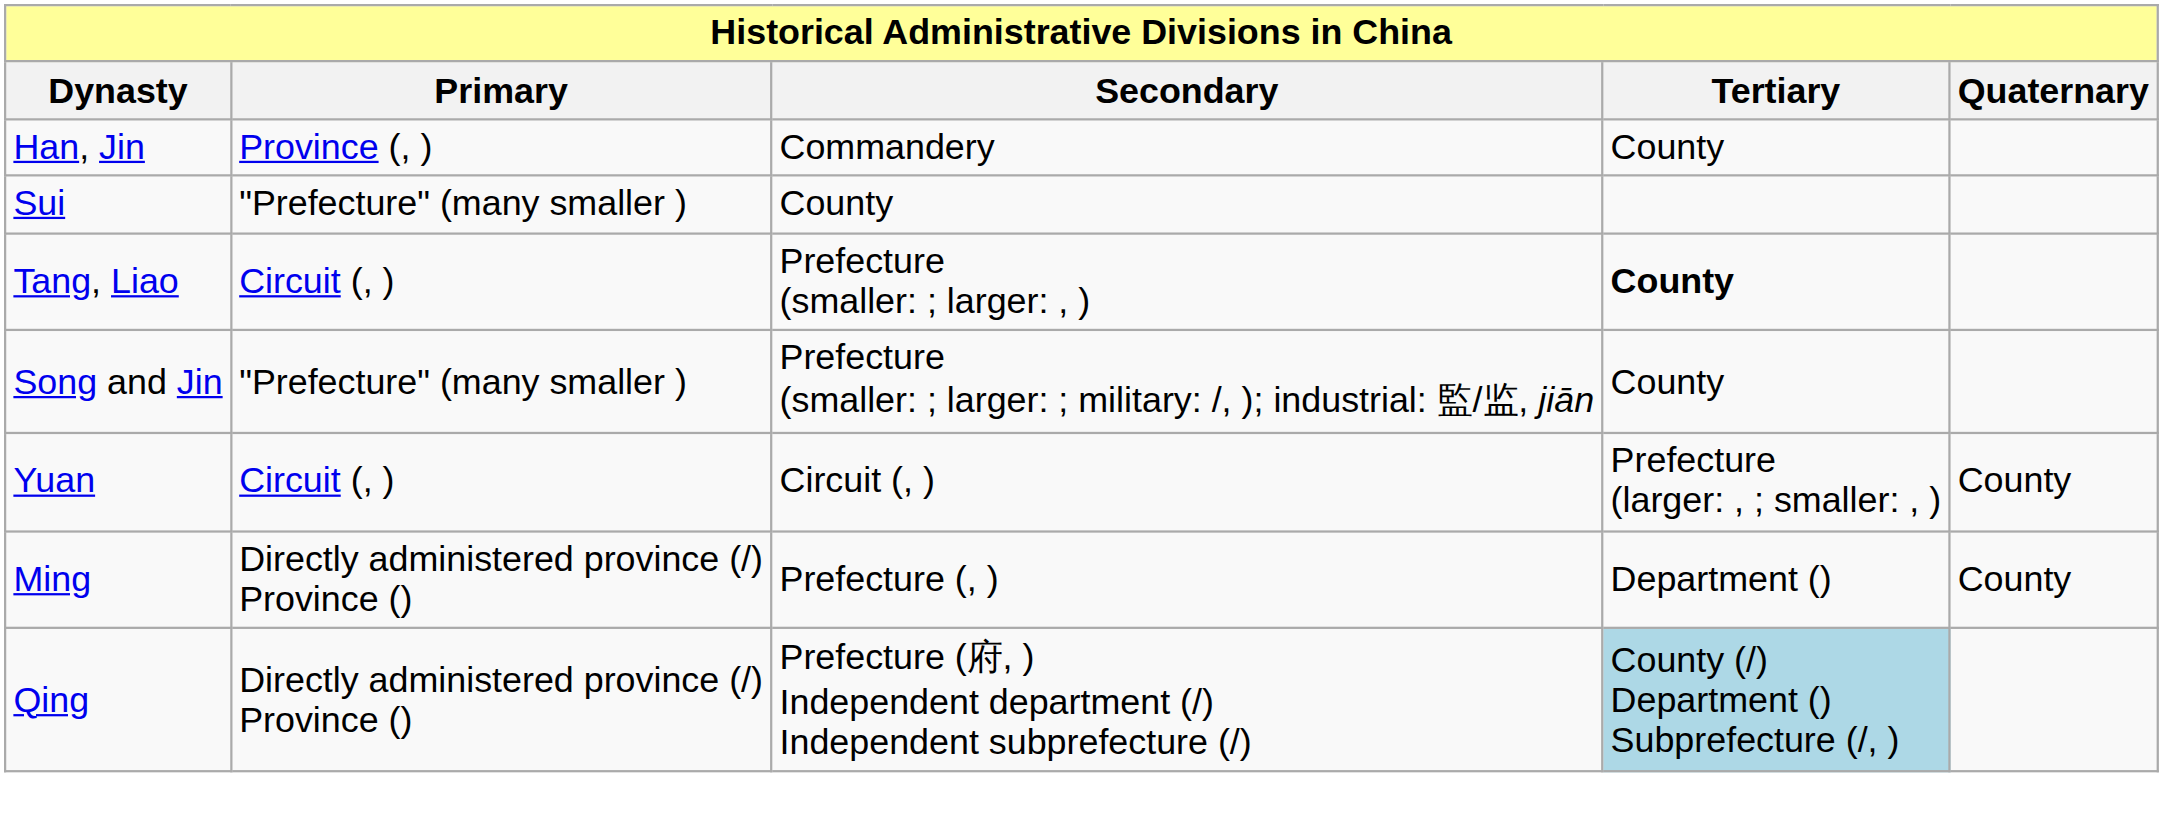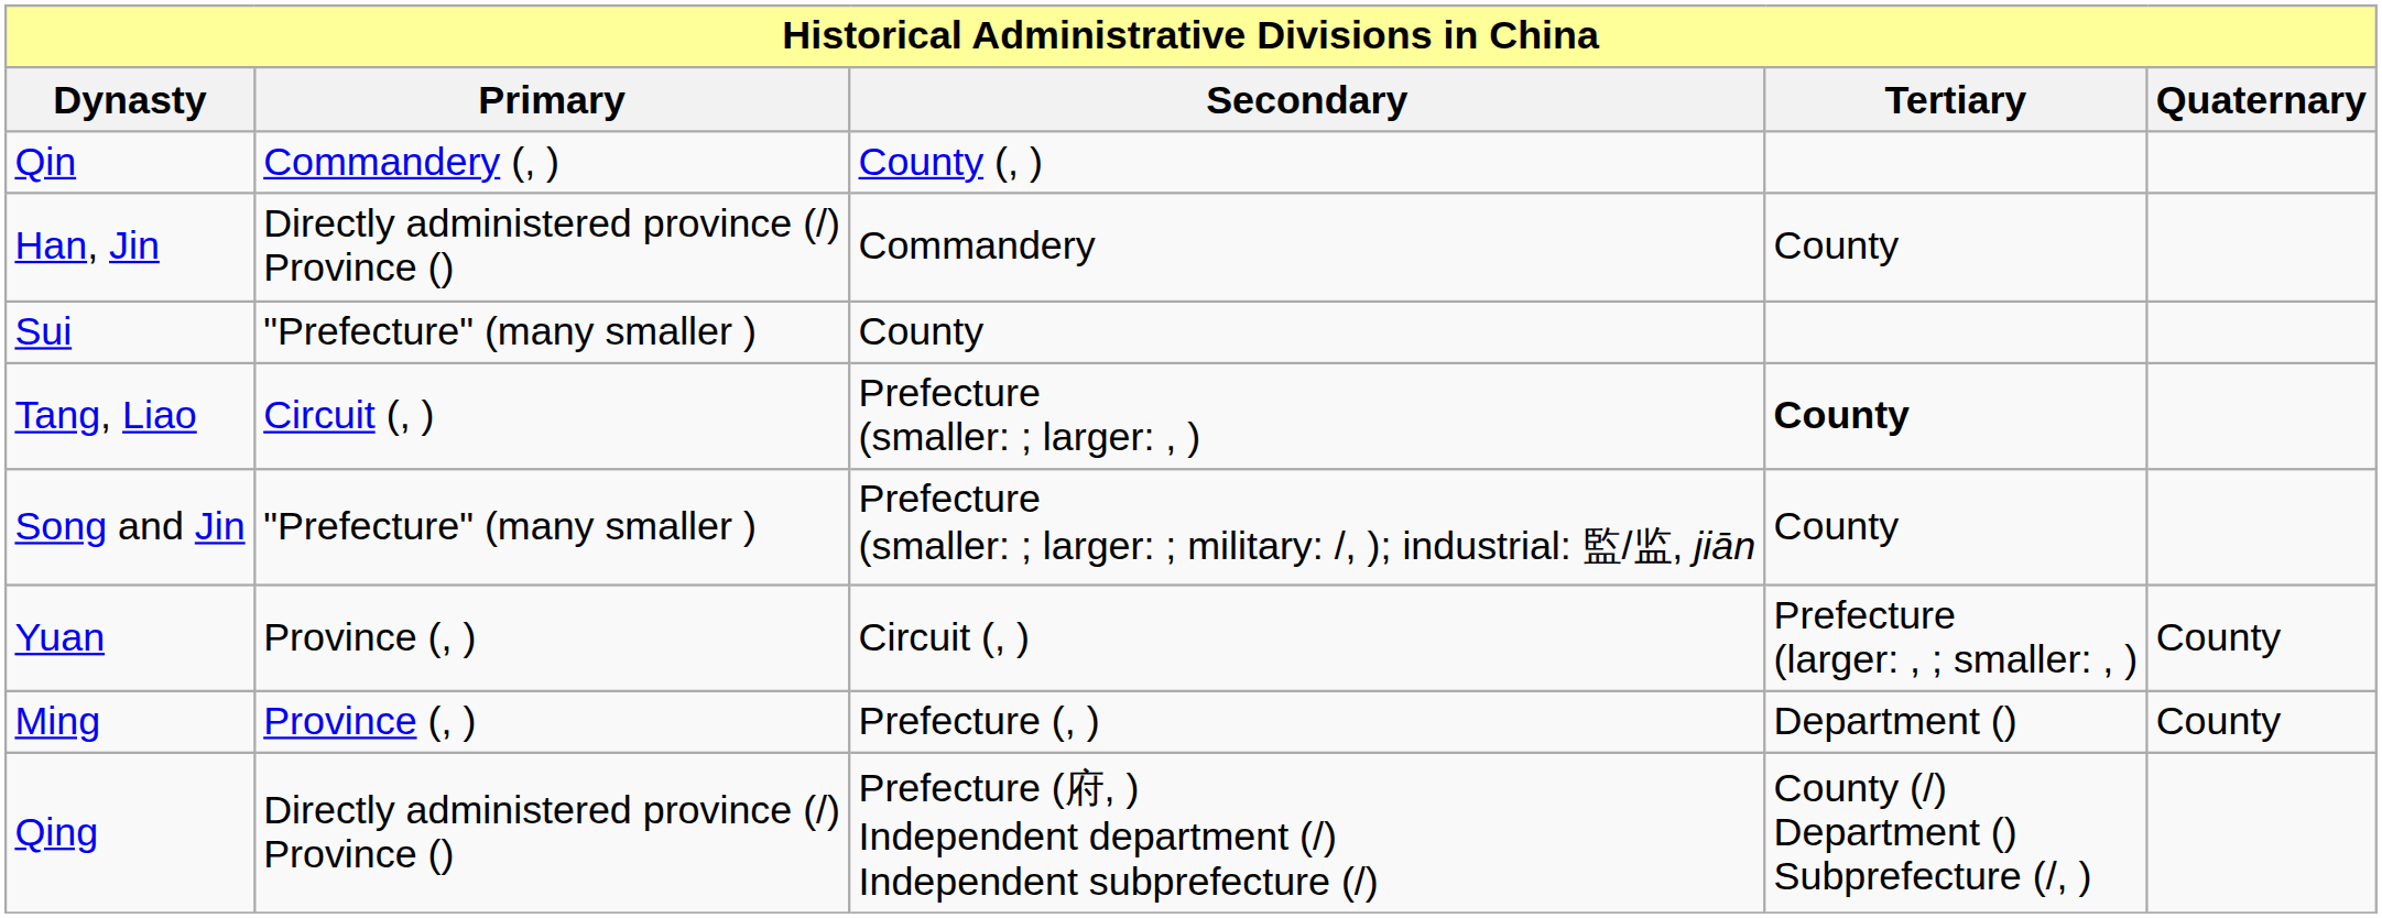+ row: Qin | Commandery (, ) | County (, )
Han, Jin | Primary: Province (, ) -> Directly administered province (/) Province ()
Yuan | Primary: Circuit (, ) -> Province (, )
Ming | Primary: Directly administered province (/) Province () -> Province (, )
Qing | Tertiary: lightblue background -> no background
